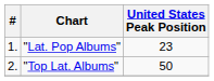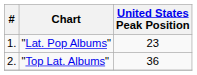"Top Lat. Albums" | United States Peak Position: 50 -> 36
